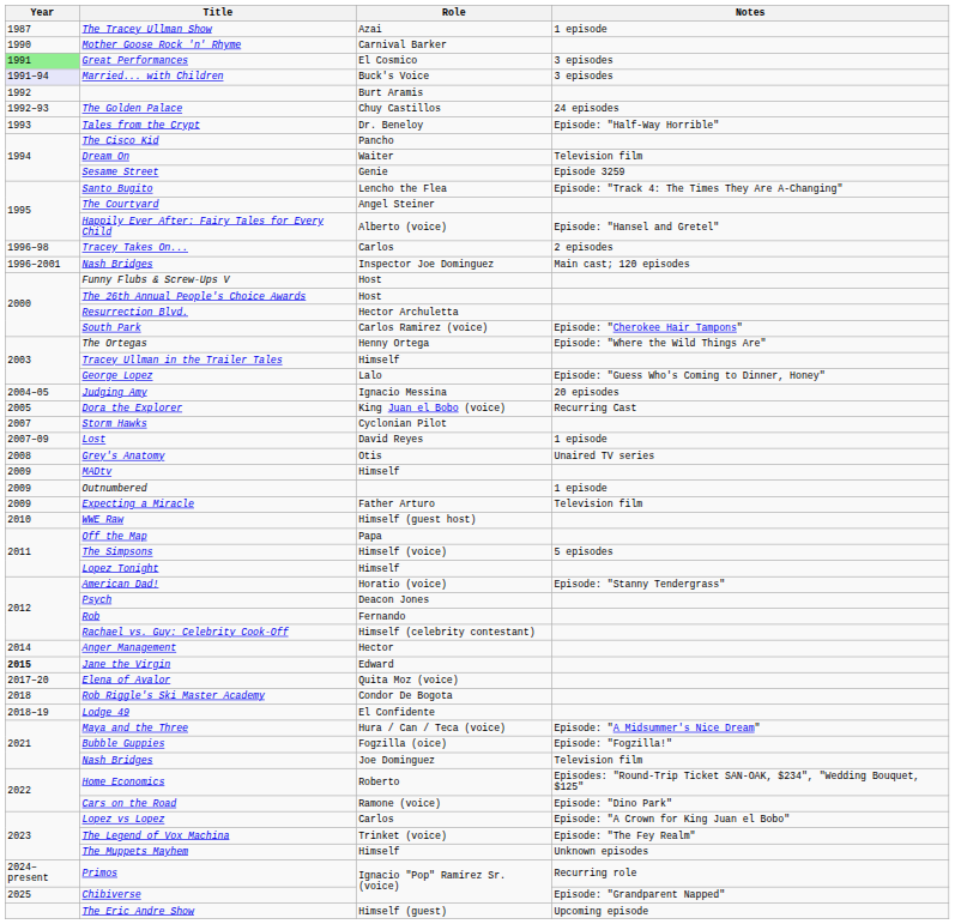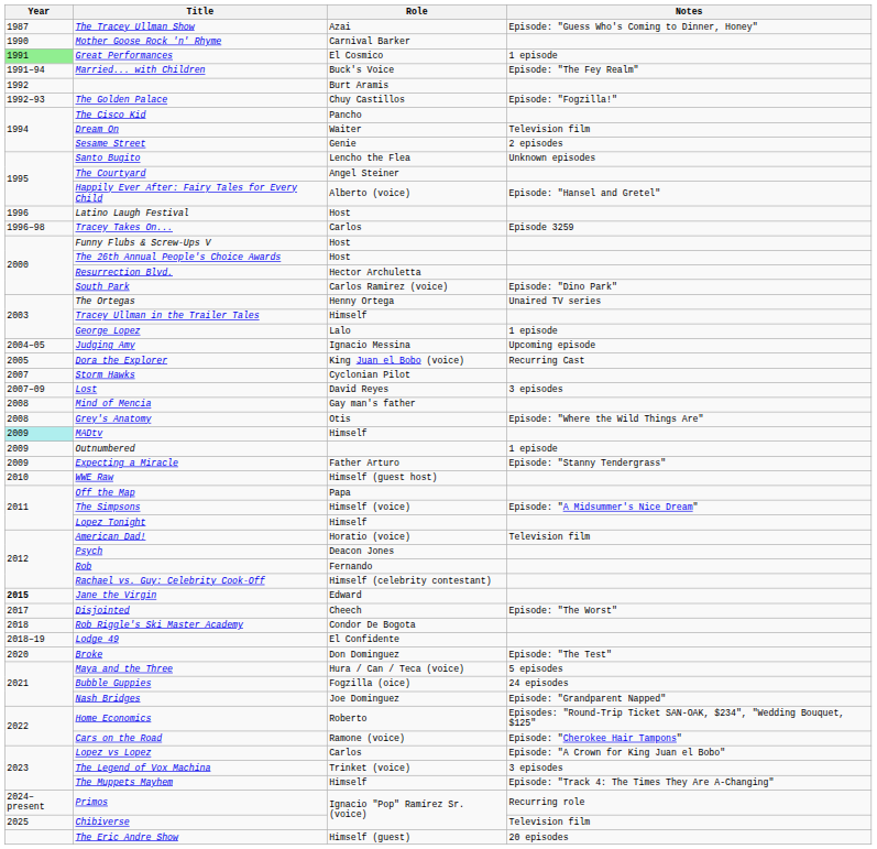The Tracey Ullman Show | Notes: 1 episode -> Episode: "Guess Who's Coming to Dinner, Honey"
Great Performances | Notes: 3 episodes -> 1 episode
Married... with Children | Year: lavender background -> no background
Married... with Children | Notes: 3 episodes -> Episode: "The Fey Realm"
The Golden Palace | Notes: 24 episodes -> Episode: "Fogzilla!"
- row: 1993 | Tales from the Crypt | Dr. Beneloy | Episode: "Half-Way Horrible"
Sesame Street | Notes: Episode 3259 -> 2 episodes
Santo Bugito | Notes: Episode: "Track 4: The Times They Are A-Changing" -> Unknown episodes
+ row: 1996 | Latino Laugh Festival | Host
Tracey Takes On... | Notes: 2 episodes -> Episode 3259
- row: 1996–2001 | Nash Bridges | Inspector Joe Dominguez | Main cast; 120 episodes
South Park | Notes: Episode: "Cherokee Hair Tampons" -> Episode: "Dino Park"
The Ortegas | Notes: Episode: "Where the Wild Things Are" -> Unaired TV series
George Lopez | Notes: Episode: "Guess Who's Coming to Dinner, Honey" -> 1 episode
Judging Amy | Notes: 20 episodes -> Upcoming episode
Lost | Notes: 1 episode -> 3 episodes
+ row: 2008 | Mind of Mencia | Gay man's father
Grey's Anatomy | Notes: Unaired TV series -> Episode: "Where the Wild Things Are"
MADtv | Year: no background -> paleturquoise background
Expecting a Miracle | Notes: Television film -> Episode: "Stanny Tendergrass"
The Simpsons | Notes: 5 episodes -> Episode: "A Midsummer's Nice Dream"
American Dad! | Notes: Episode: "Stanny Tendergrass" -> Television film
- row: 2014 | Anger Management | Hector
+ row: 2017 | Disjointed | Cheech | Episode: "The Worst"
- row: 2017–20 | Elena of Avalor | Quita Moz (voice)
+ row: 2020 | Broke | Don Dominguez | Episode: "The Test"
Maya and the Three | Notes: Episode: "A Midsummer's Nice Dream" -> 5 episodes
Bubble Guppies | Notes: Episode: "Fogzilla!" -> 24 episodes
Nash Bridges / Joe Dominguez | Notes: Television film -> Episode: "Grandparent Napped"
Cars on the Road | Notes: Episode: "Dino Park" -> Episode: "Cherokee Hair Tampons"
The Legend of Vox Machina | Notes: Episode: "The Fey Realm" -> 3 episodes
The Muppets Mayhem | Notes: Unknown episodes -> Episode: "Track 4: The Times They Are A-Changing"
Chibiverse | Notes: Episode: "Grandparent Napped" -> Television film
The Eric Andre Show | Notes: Upcoming episode -> 20 episodes
